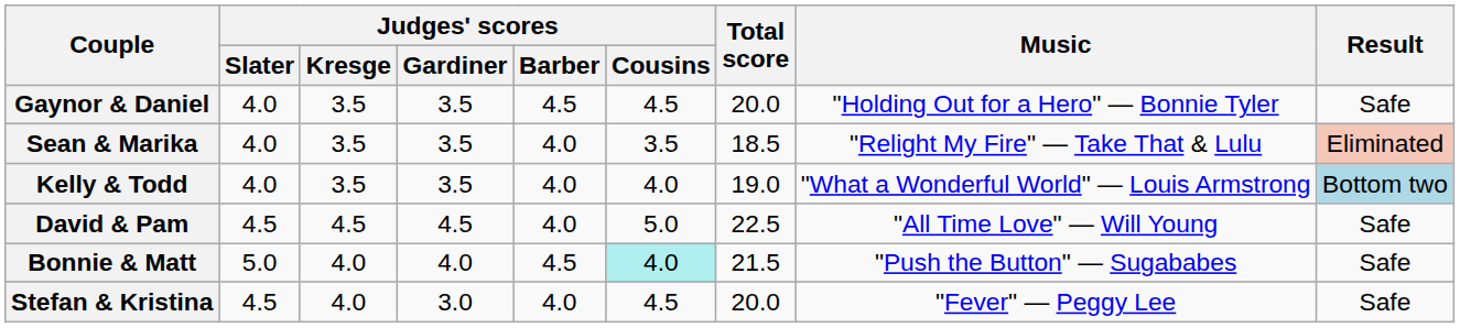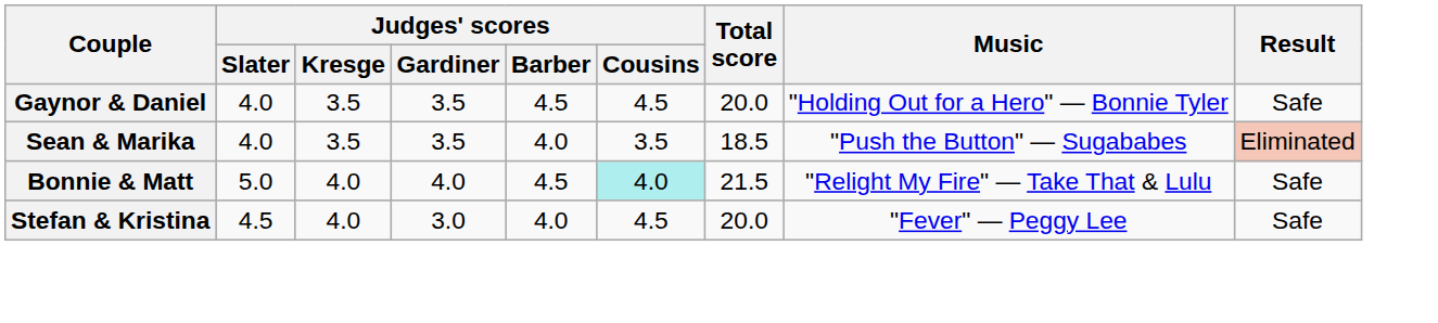Sean & Marika | Music: "Relight My Fire" — Take That & Lulu -> "Push the Button" — Sugababes
- row: Kelly & Todd | 4.0 | 3.5 | 3.5 | 4.0 | 4.0 | 19.0 | "What a Wonderful World" — Louis Armstrong | Bottom two
- row: David & Pam | 4.5 | 4.5 | 4.5 | 4.0 | 5.0 | 22.5 | "All Time Love" — Will Young | Safe
Bonnie & Matt | Music: "Push the Button" — Sugababes -> "Relight My Fire" — Take That & Lulu
